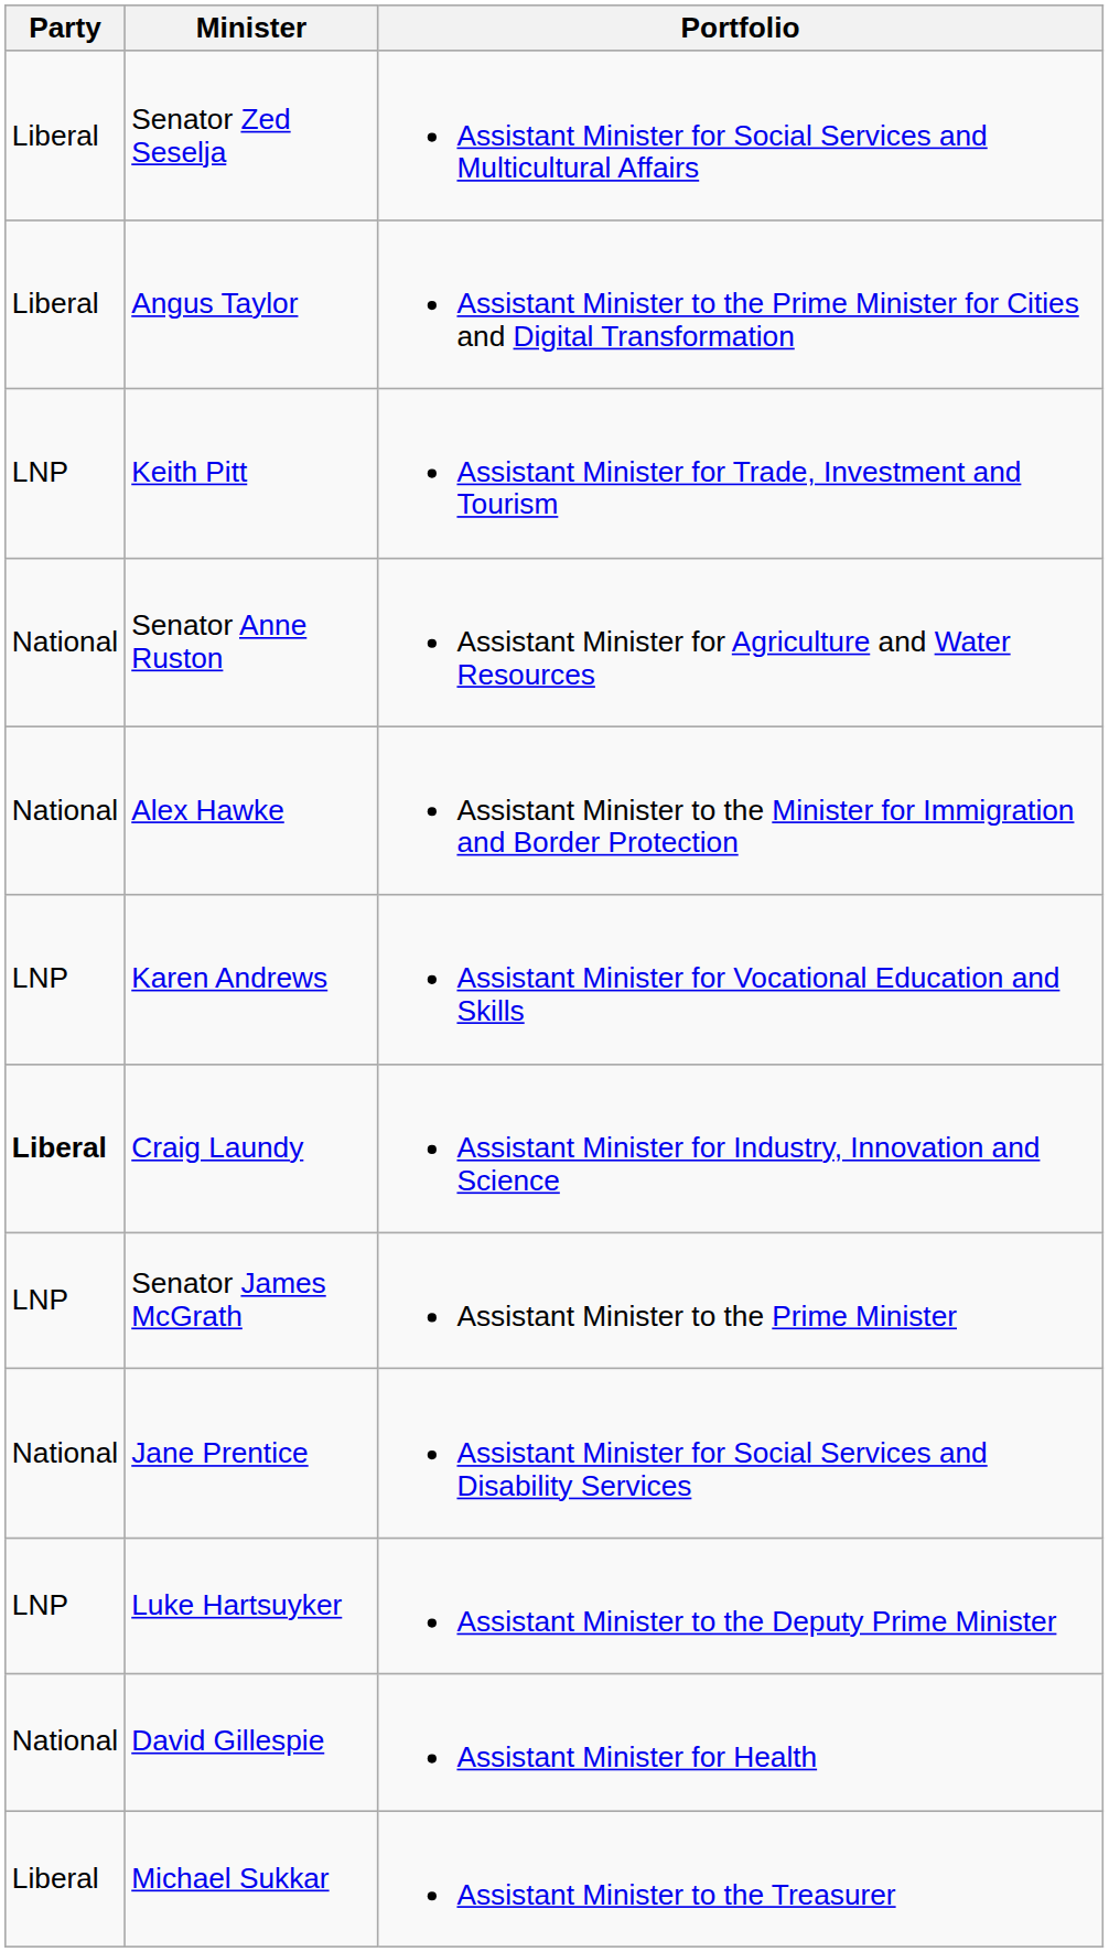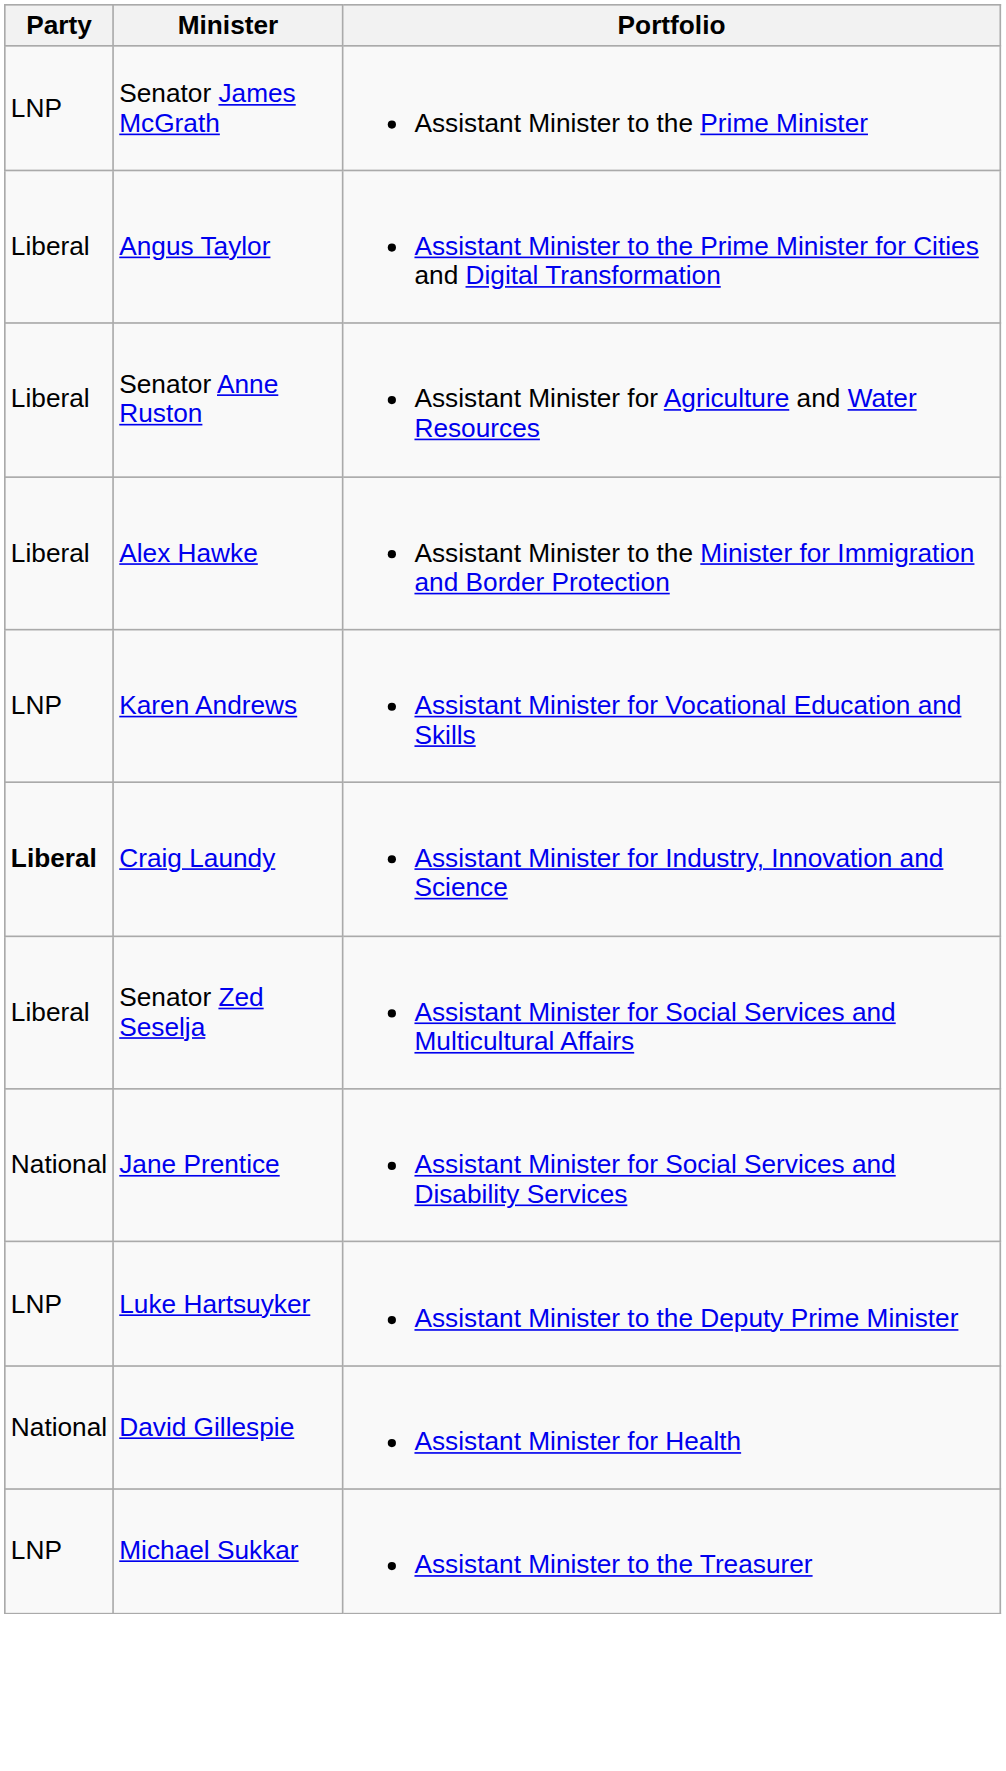rows swapped: Senator James McGrath <-> Senator Zed Seselja
- row: LNP | Keith Pitt | Assistant Minister for Trade, Investment and Tourism
Senator Anne Ruston | Party: National -> Liberal
Alex Hawke | Party: National -> Liberal
Michael Sukkar | Party: Liberal -> LNP
